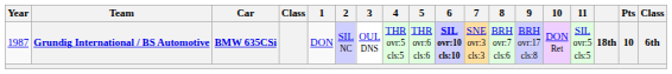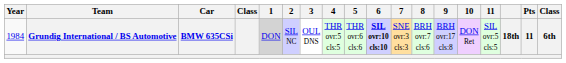Grundig International / BS Automotive | Year: 1987 -> 1984
Grundig International / BS Automotive | 1: no background -> lightgrey background
Grundig International / BS Automotive | Pts: 10 -> 11
